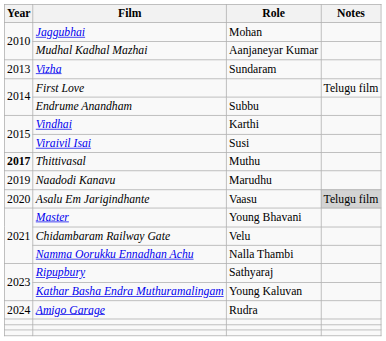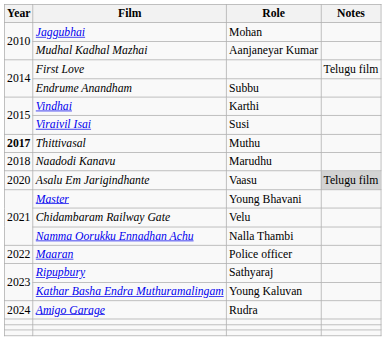- row: 2013 | Vizha | Sundaram
Naadodi Kanavu | Year: 2019 -> 2018
+ row: 2022 | Maaran | Police officer
